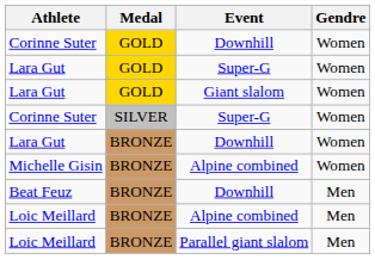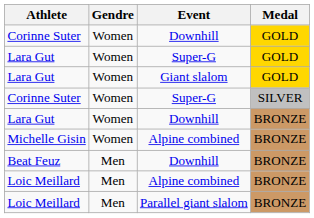columns swapped: Gendre <-> Medal
